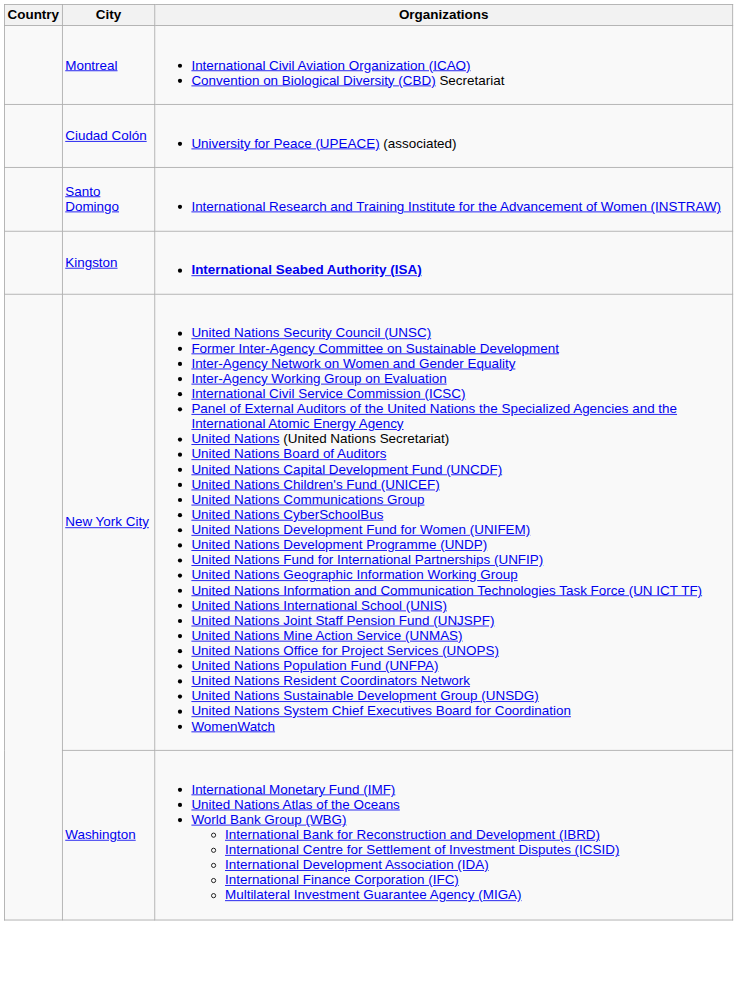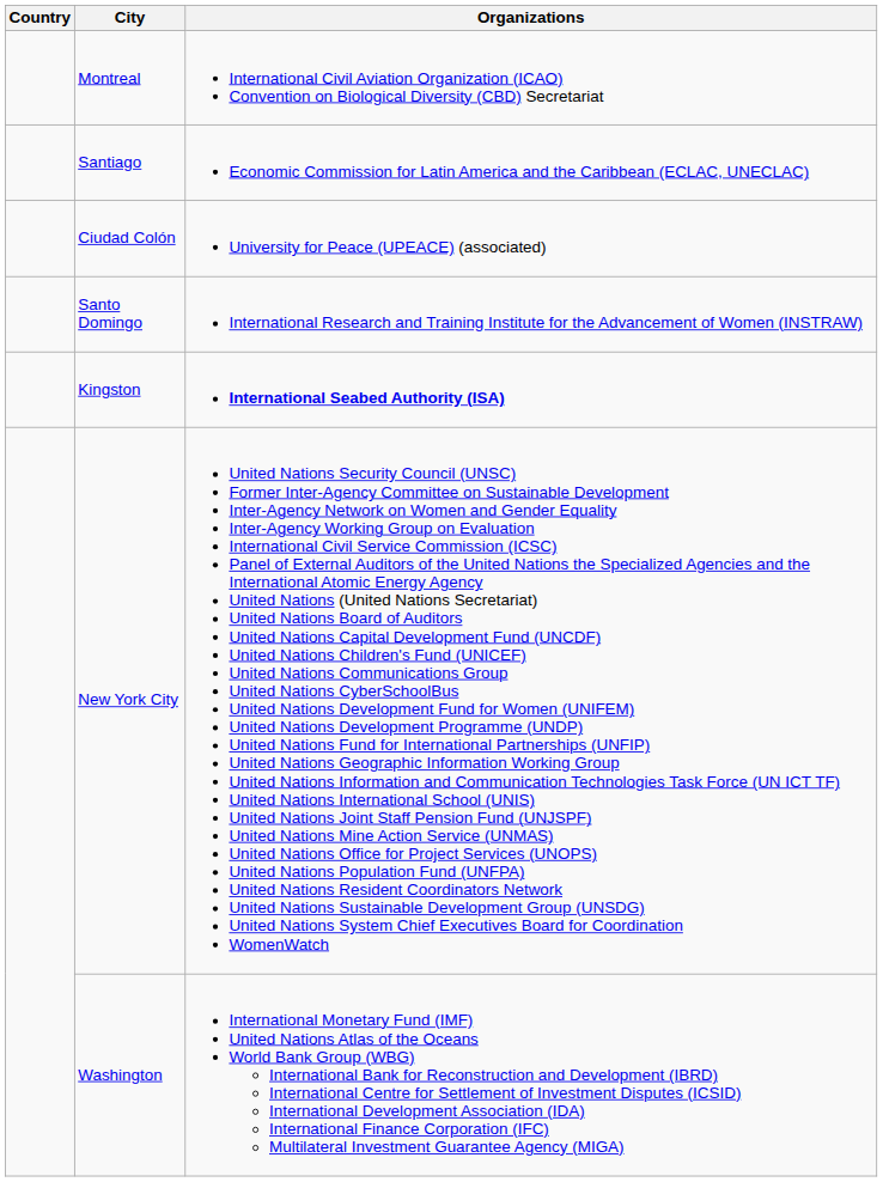+ row: Santiago | Economic Commission for Latin America and the Caribbean (ECLAC, UNECLAC)
